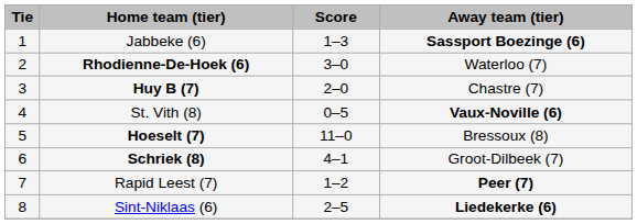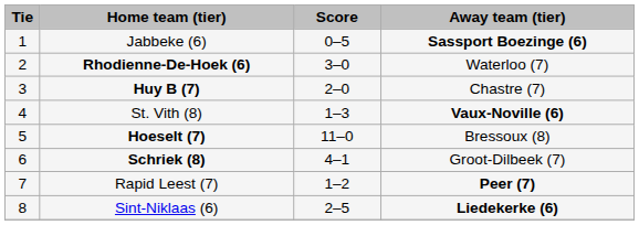Jabbeke (6) | Score: 1–3 -> 0–5
St. Vith (8) | Score: 0–5 -> 1–3
